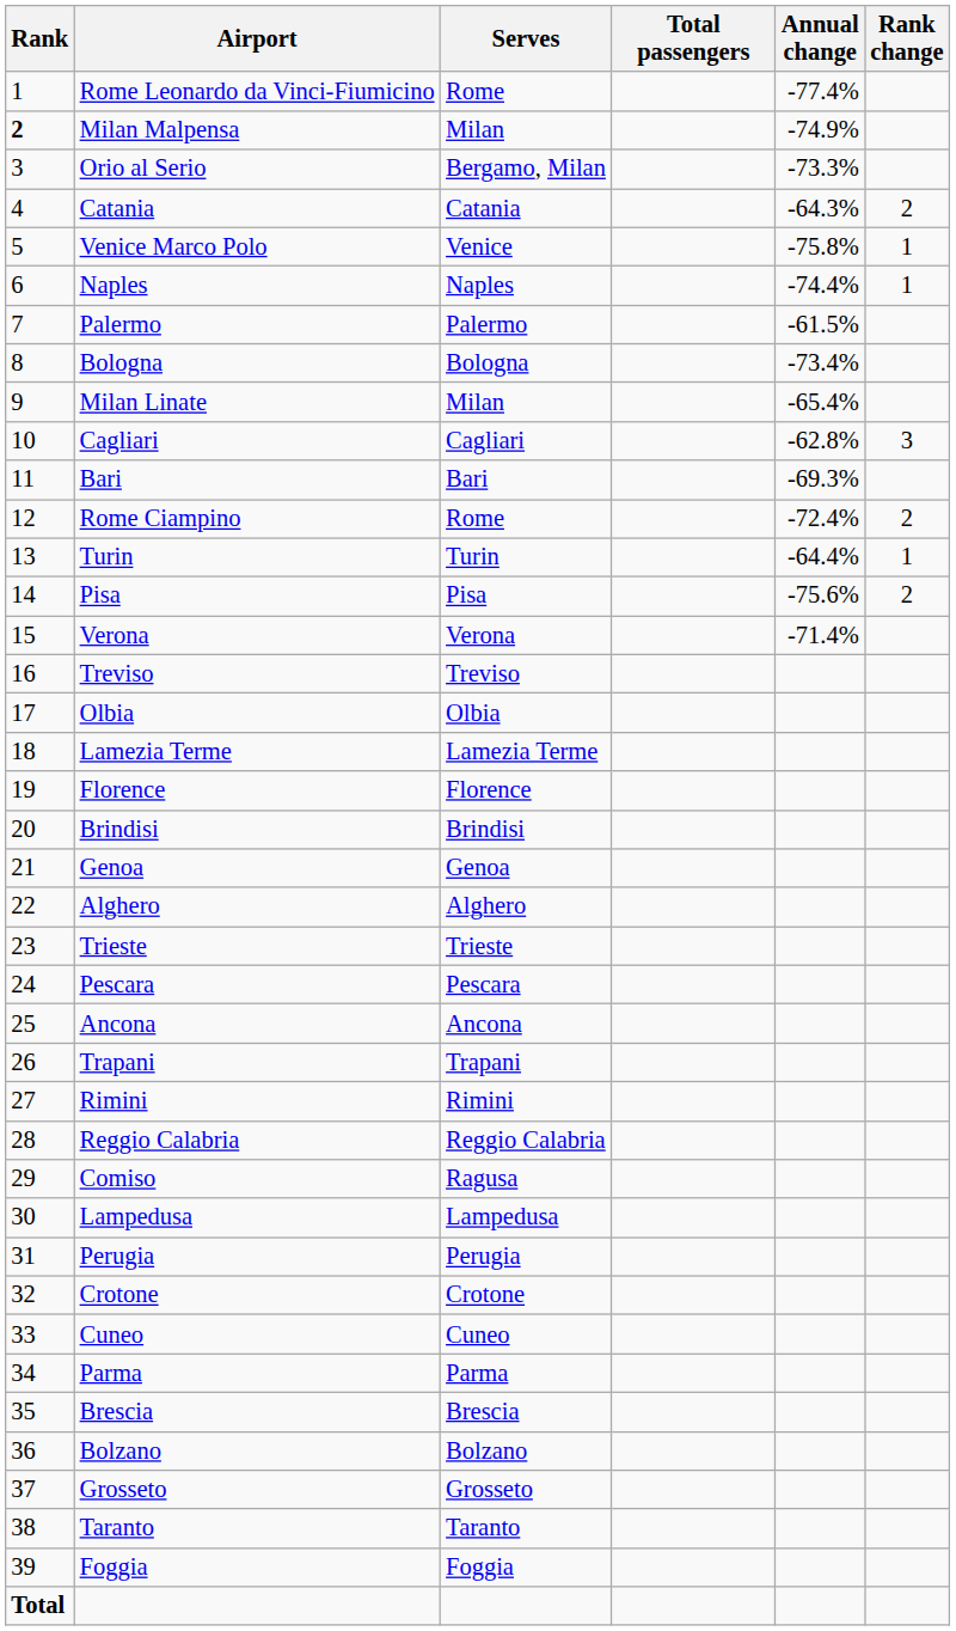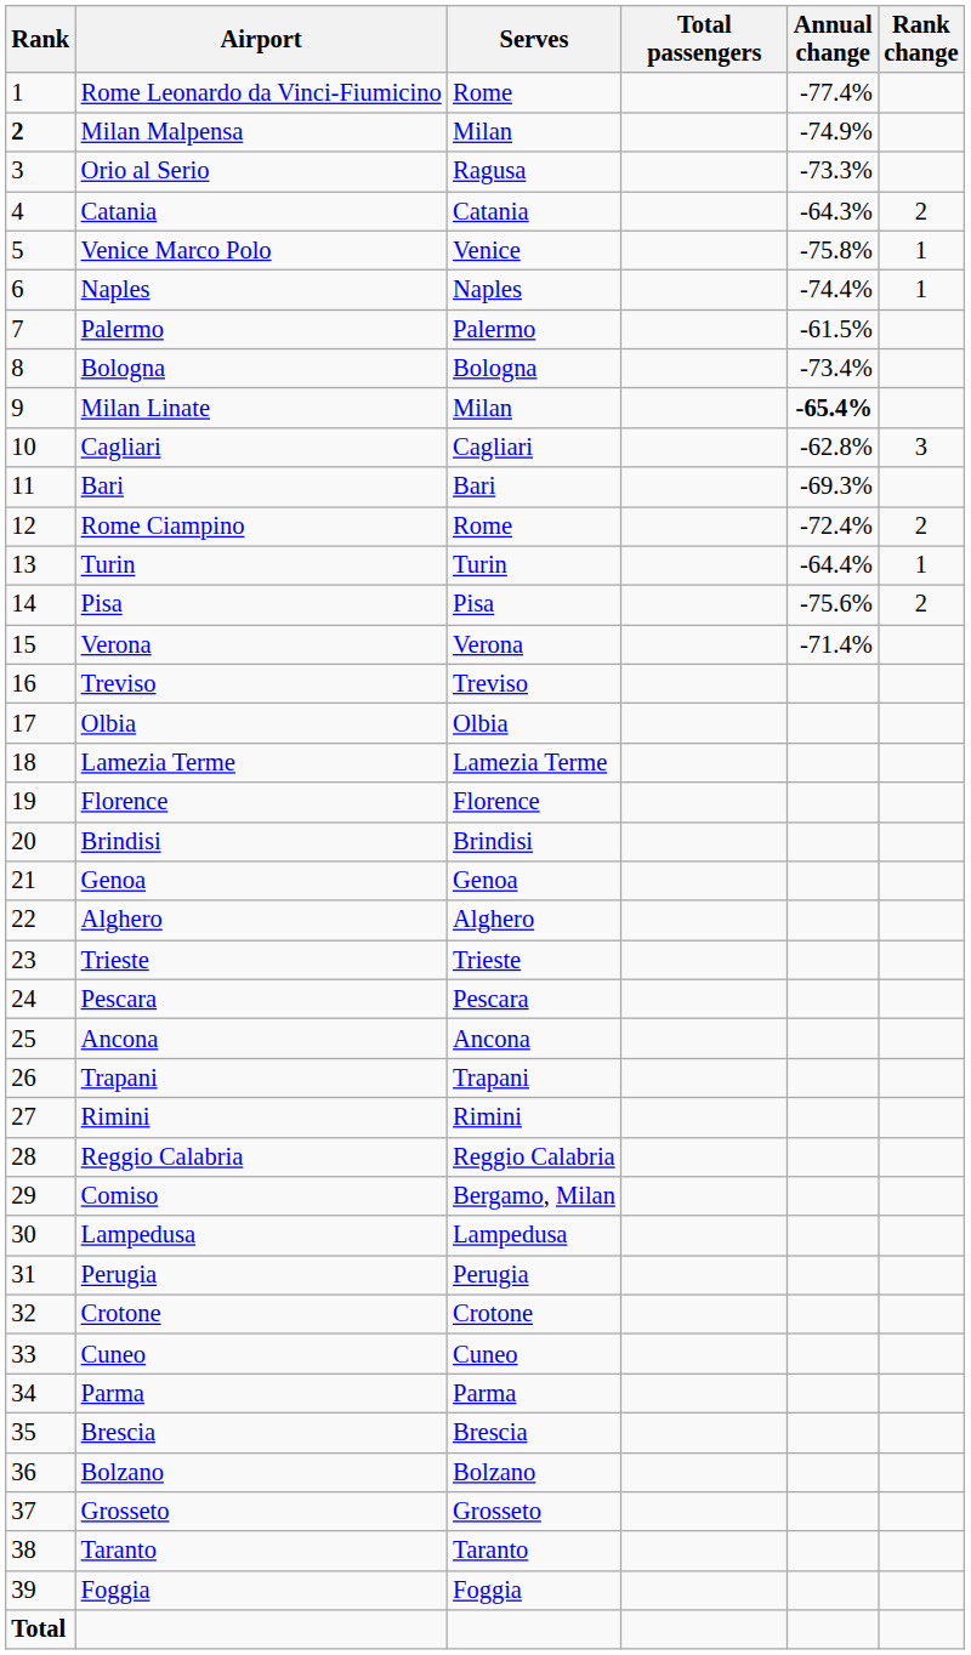Orio al Serio | Serves: Bergamo, Milan -> Ragusa
Milan Linate | Annual change: normal -> bold
Comiso | Serves: Ragusa -> Bergamo, Milan
